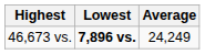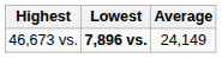46,673 vs. | Average: 24,249 -> 24,149
